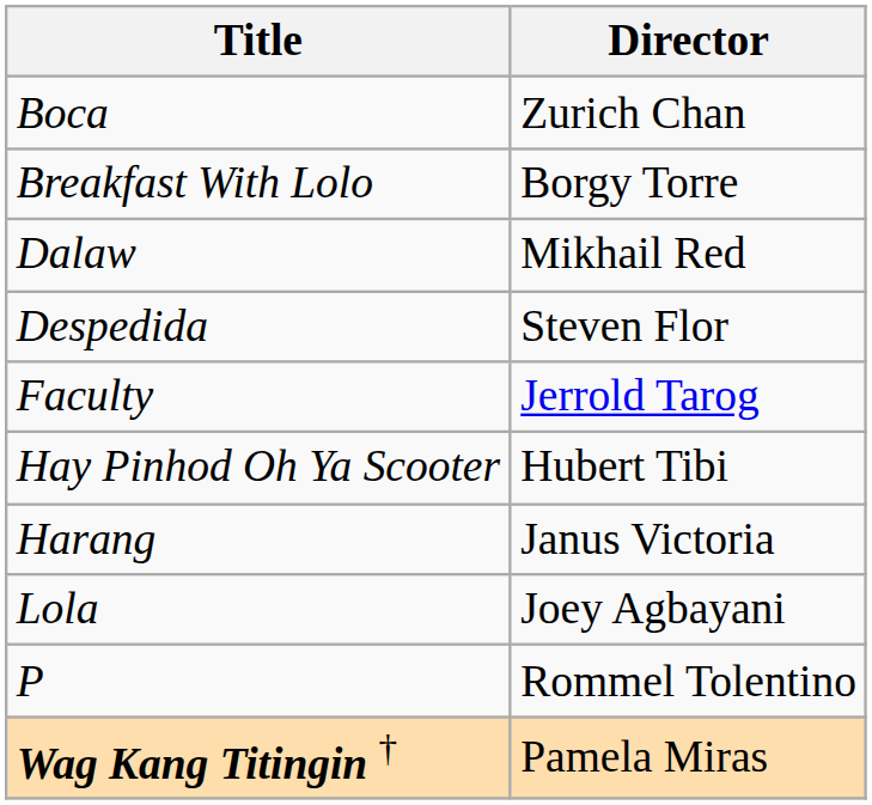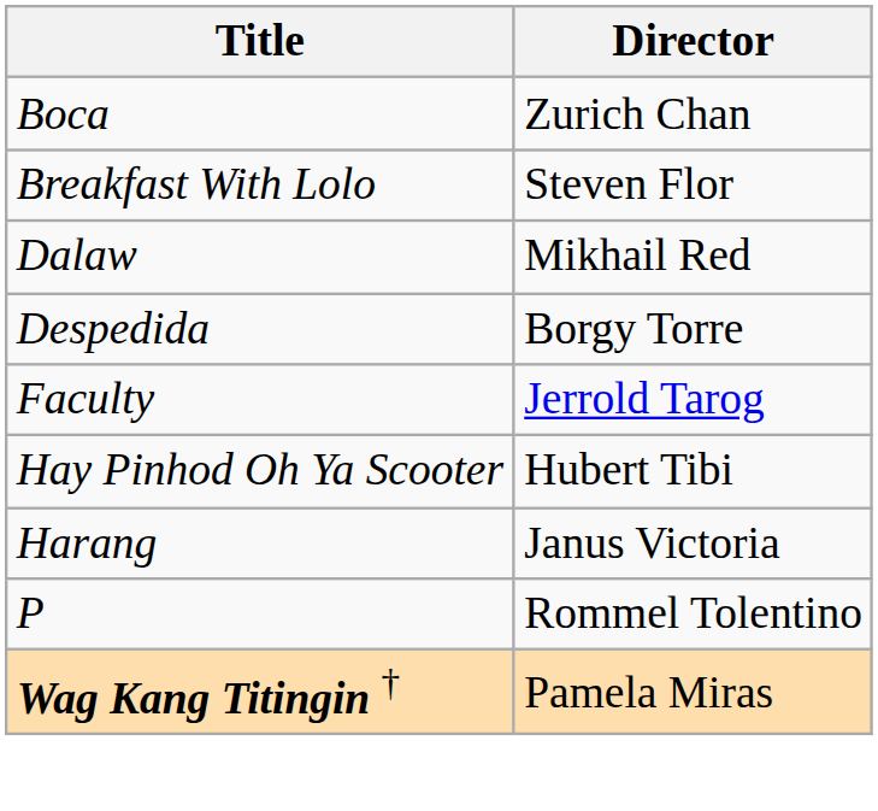Breakfast With Lolo | Director: Borgy Torre -> Steven Flor
Despedida | Director: Steven Flor -> Borgy Torre
- row: Lola | Joey Agbayani
